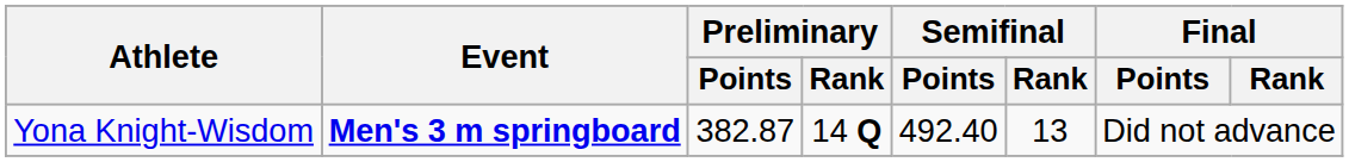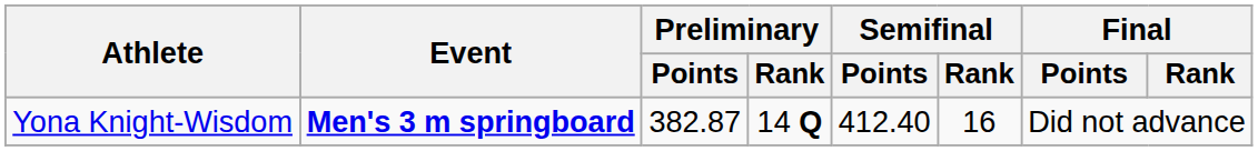Yona Knight-Wisdom | Semifinal / Points: 492.40 -> 412.40
Yona Knight-Wisdom | Semifinal / Rank: 13 -> 16
